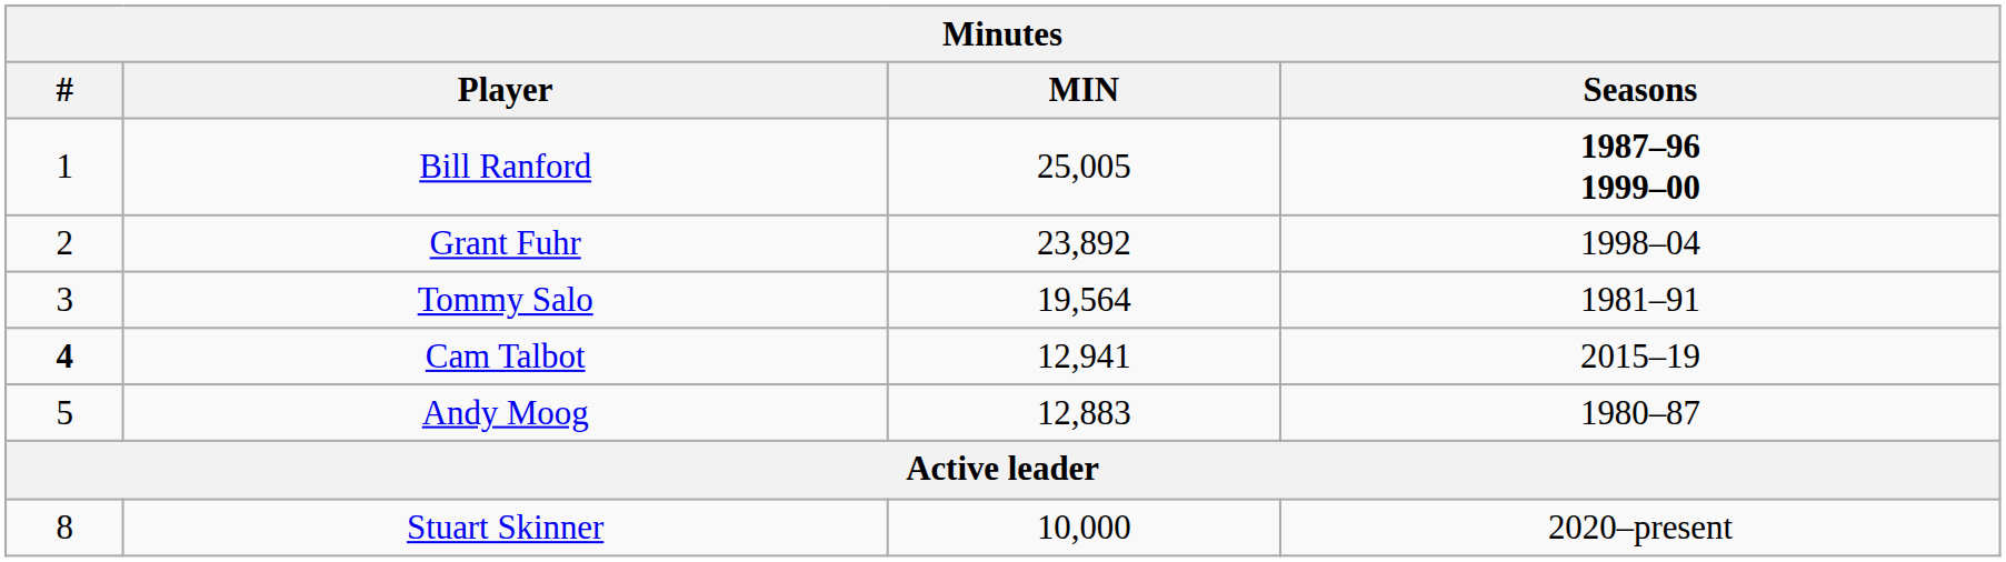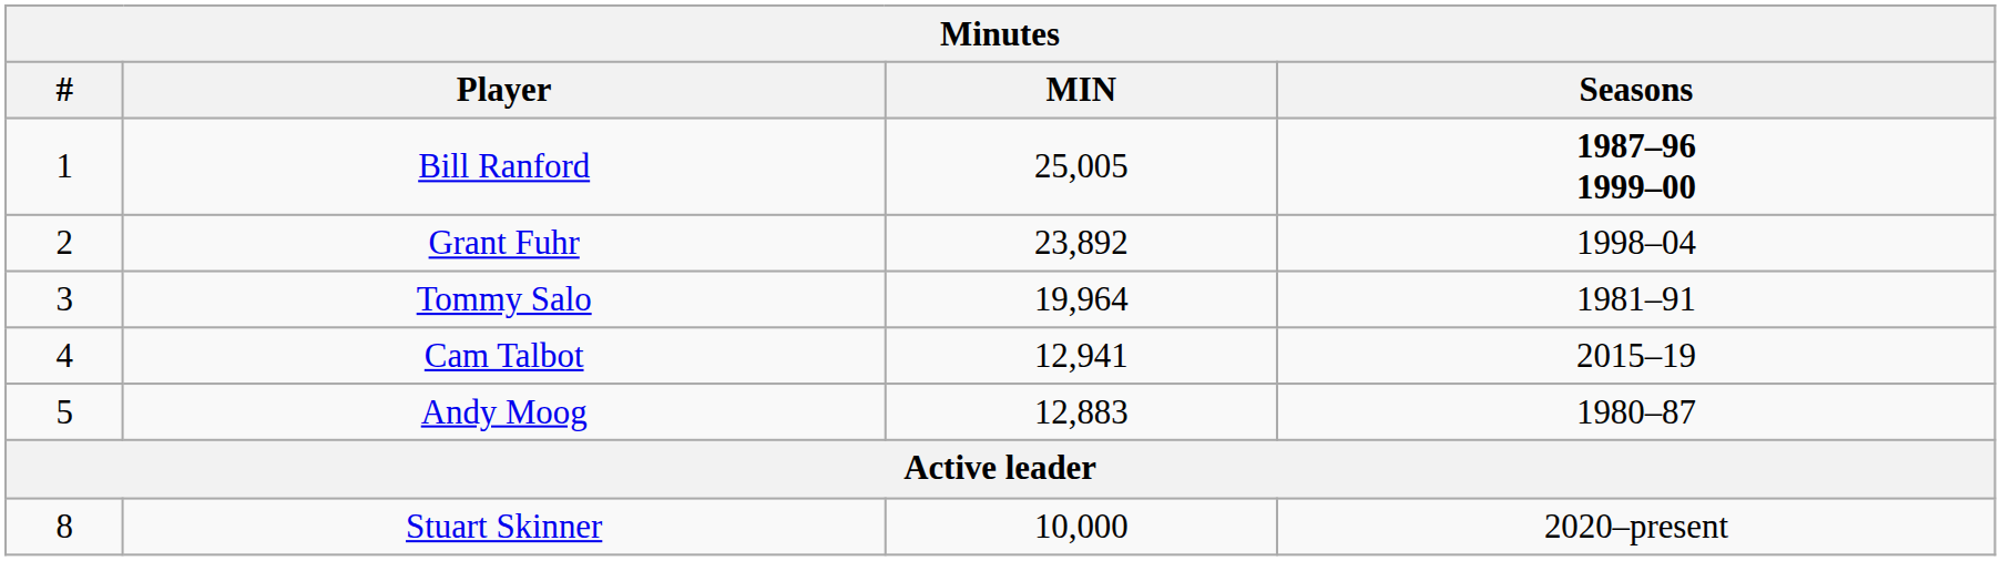Tommy Salo | MIN: 19,564 -> 19,964
Cam Talbot | #: bold -> normal
